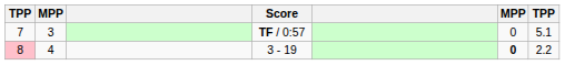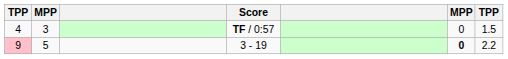TF / 0:57 | column 1: 7 -> 4
TF / 0:57 | column 7: 5.1 -> 1.5
3 - 19 | column 1: 8 -> 9
3 - 19 | column 2: 4 -> 5
